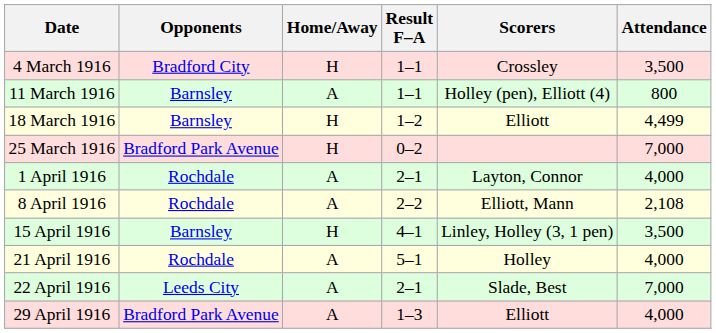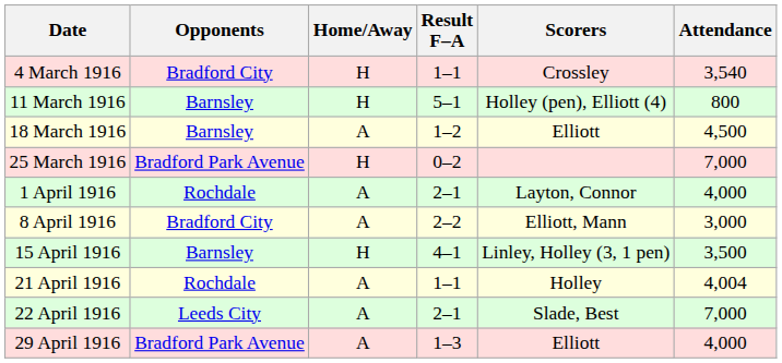4 March 1916 | Attendance: 3,500 -> 3,540
11 March 1916 | Home/Away: A -> H
11 March 1916 | Result F–A: 1–1 -> 5–1
18 March 1916 | Home/Away: H -> A
18 March 1916 | Attendance: 4,499 -> 4,500
8 April 1916 | Opponents: Rochdale -> Bradford City
8 April 1916 | Attendance: 2,108 -> 3,000
21 April 1916 | Result F–A: 5–1 -> 1–1
21 April 1916 | Attendance: 4,000 -> 4,004
